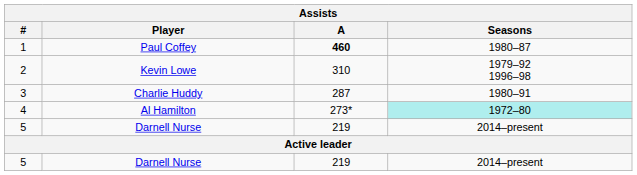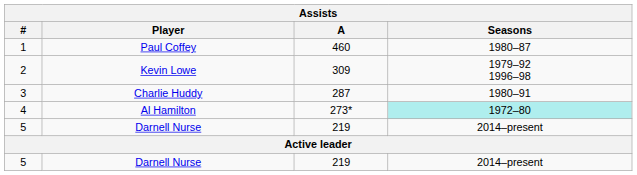1 | A: bold -> normal
2 | A: 310 -> 309
